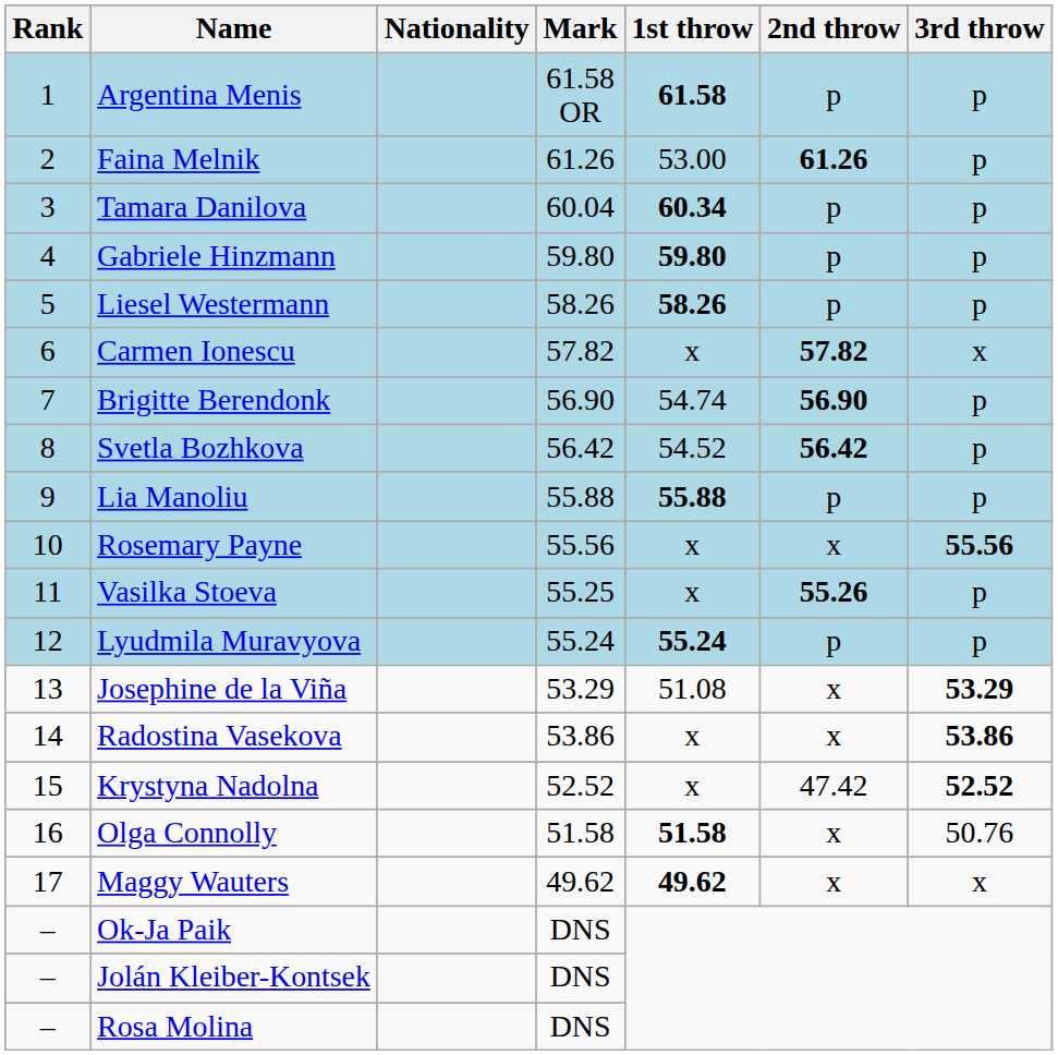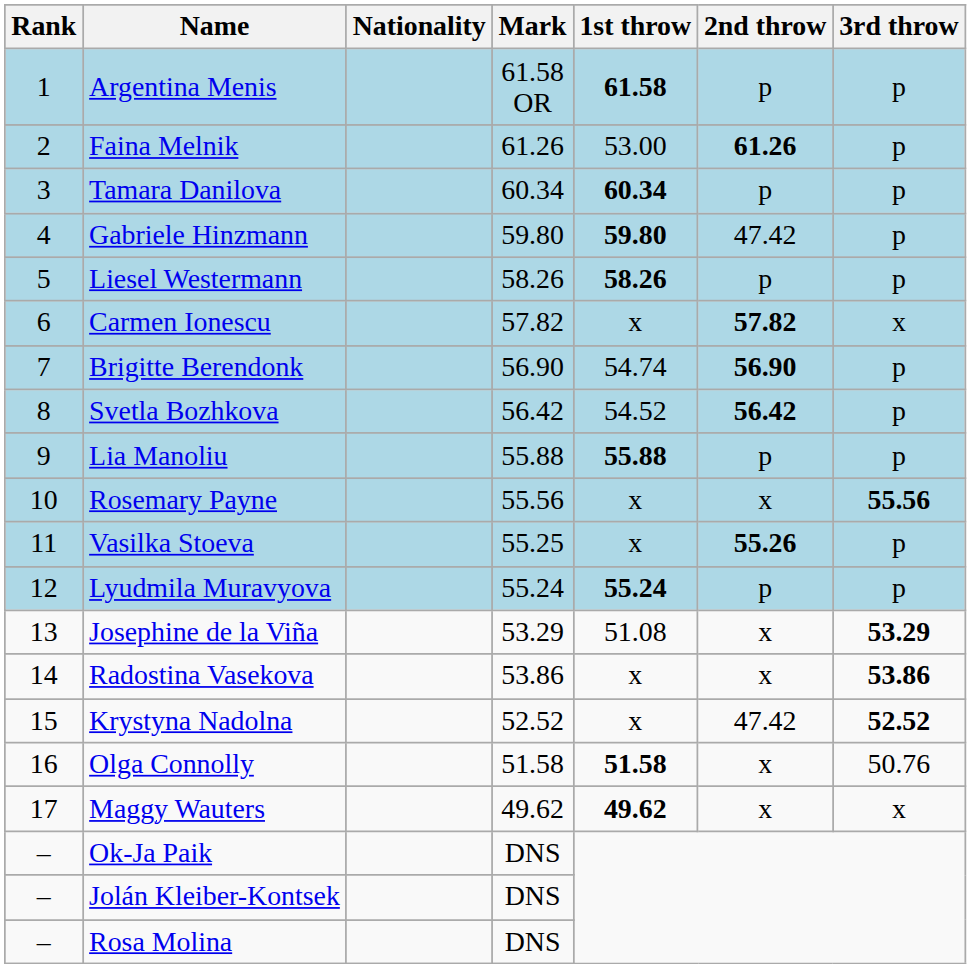Tamara Danilova | Mark: 60.04 -> 60.34
Gabriele Hinzmann | 2nd throw: p -> 47.42
